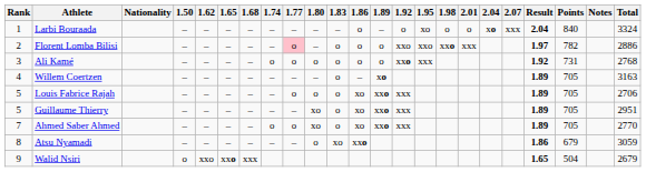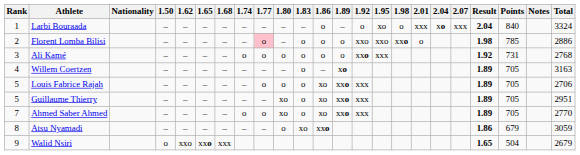Larbi Bouraada | 2.01: o -> xxx
Florent Lomba Bilisi | 2.01: xxx -> o
Florent Lomba Bilisi | Result: 1.97 -> 1.98
Florent Lomba Bilisi | Points: 782 -> 785
